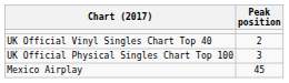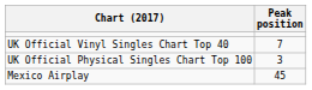UK Official Vinyl Singles Chart Top 40 | Peak position: 2 -> 7
